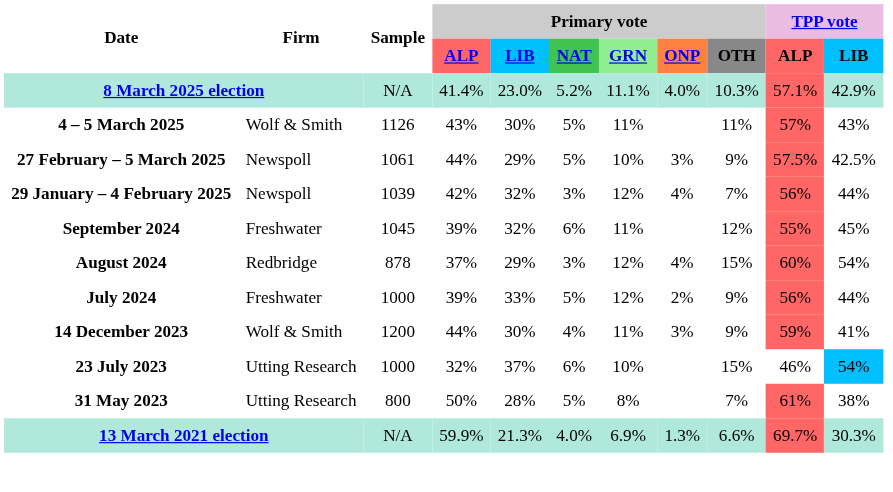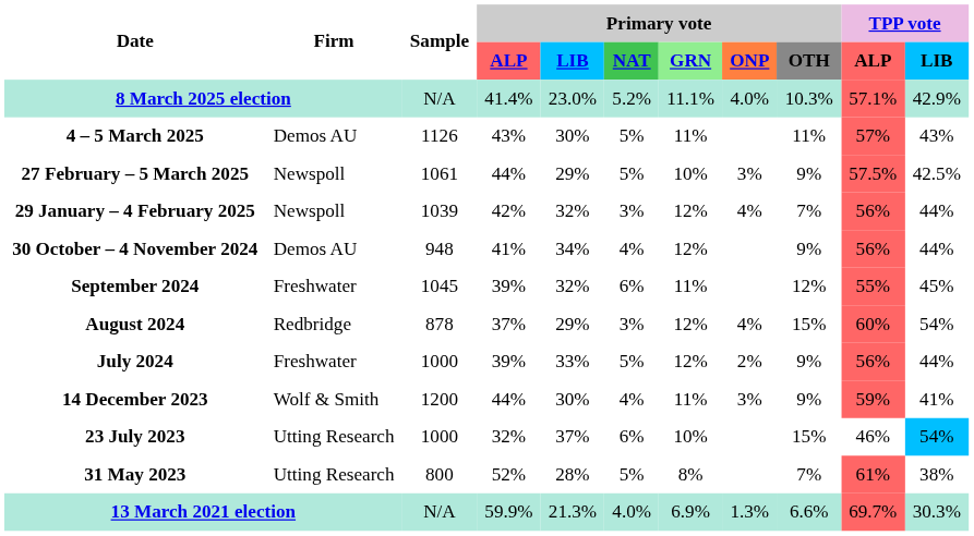4 – 5 March 2025 | Firm: Wolf & Smith -> Demos AU
+ row: 30 October – 4 November 2024 | Demos AU | 948 | 41% | 34% | 4% | 12% | 9% | 56% | 44%
31 May 2023 | Primary vote / ALP: 50% -> 52%
